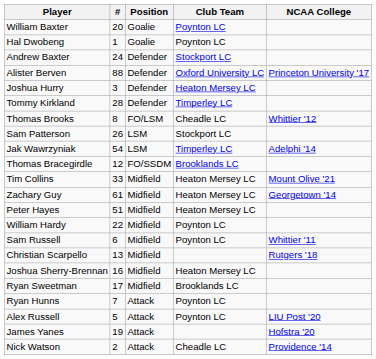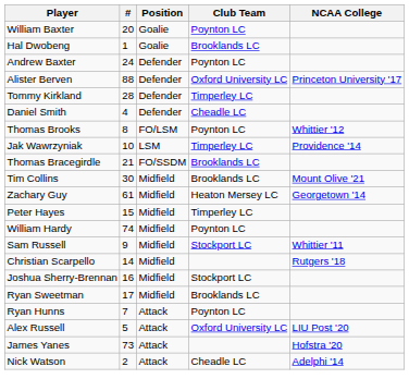Hal Dwobeng | Club Team: Poynton LC -> Brooklands LC
Andrew Baxter | Club Team: Stockport LC -> Poynton LC
- row: Joshua Hurry | 3 | Defender | Heaton Mersey LC
+ row: Daniel Smith | 4 | Defender | Cheadle LC
Thomas Brooks | Club Team: Cheadle LC -> Poynton LC
- row: Sam Patterson | 26 | LSM | Stockport LC
Jak Wawrzyniak | #: 54 -> 10
Jak Wawrzyniak | NCAA College: Adelphi '14 -> Providence '14
Thomas Bracegirdle | #: 12 -> 21
Tim Collins | #: 33 -> 30
Tim Collins | Club Team: Heaton Mersey LC -> Brooklands LC
Peter Hayes | #: 51 -> 15
Peter Hayes | Club Team: Heaton Mersey LC -> Timperley LC
William Hardy | #: 22 -> 74
Sam Russell | #: 6 -> 9
Sam Russell | Club Team: Poynton LC -> Stockport LC
Christian Scarpello | #: 13 -> 14
Joshua Sherry-Brennan | Club Team: Heaton Mersey LC -> Stockport LC
Alex Russell | Club Team: Poynton LC -> Oxford University LC
James Yanes | #: 19 -> 73
Nick Watson | NCAA College: Providence '14 -> Adelphi '14
